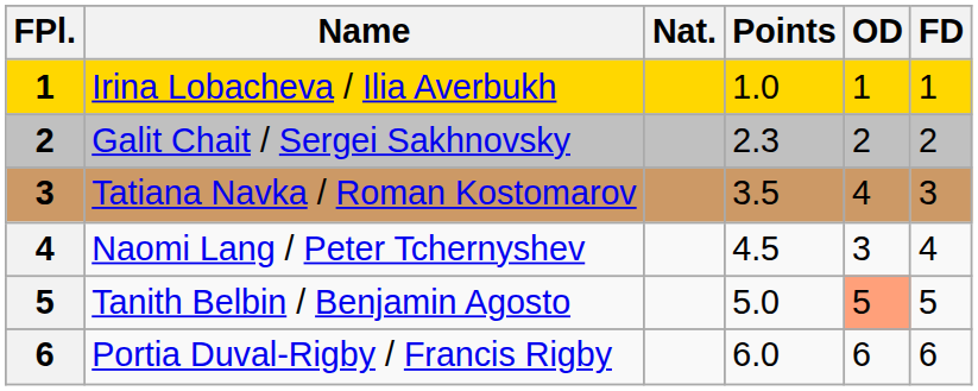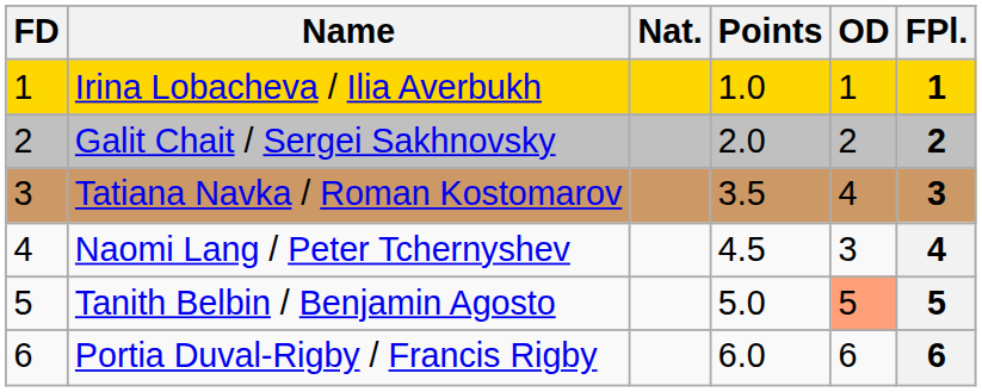columns swapped: FPl. <-> FD
Galit Chait / Sergei Sakhnovsky | Points: 2.3 -> 2.0
